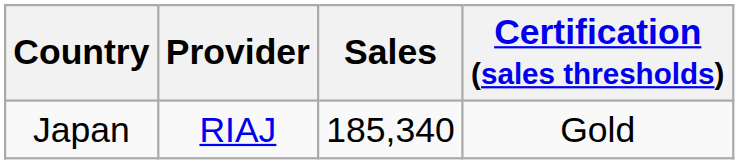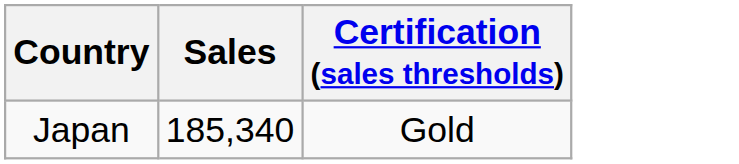- column: Provider | RIAJ
